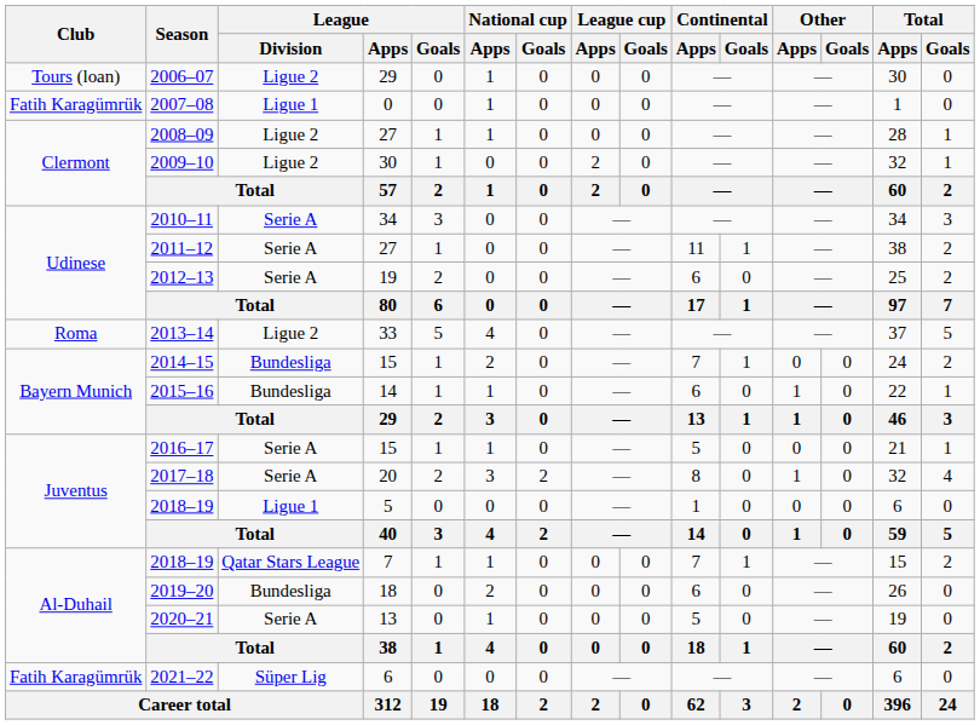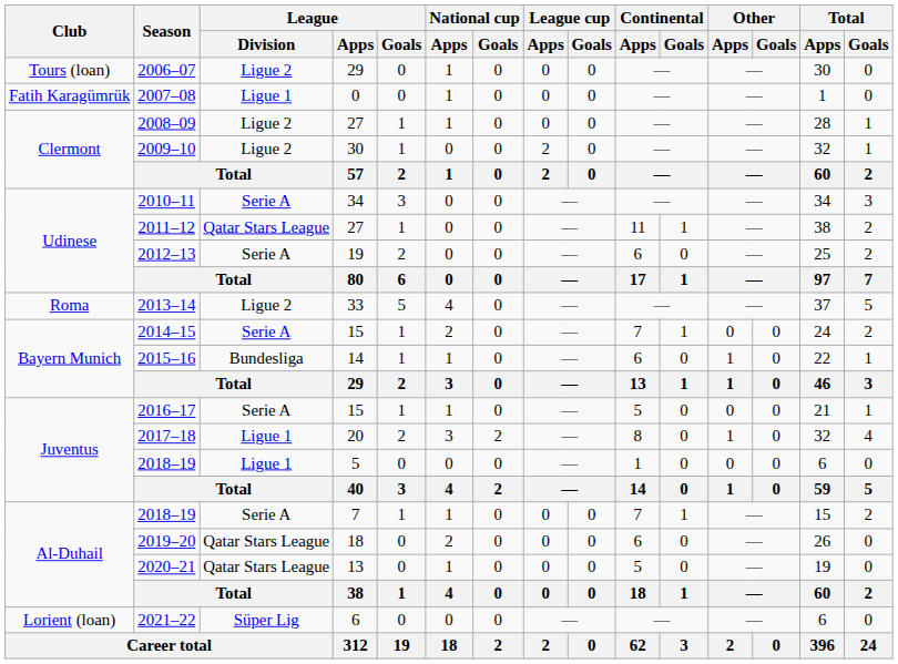2011–12 | League / Division: Serie A -> Qatar Stars League
2014–15 | League / Division: Bundesliga -> Serie A
2017–18 | League / Division: Serie A -> Ligue 1
2018–19 / 7 | League / Division: Qatar Stars League -> Serie A
2019–20 | League / Division: Bundesliga -> Qatar Stars League
2020–21 | League / Division: Serie A -> Qatar Stars League
2021–22 | Club: Fatih Karagümrük -> Lorient (loan)
